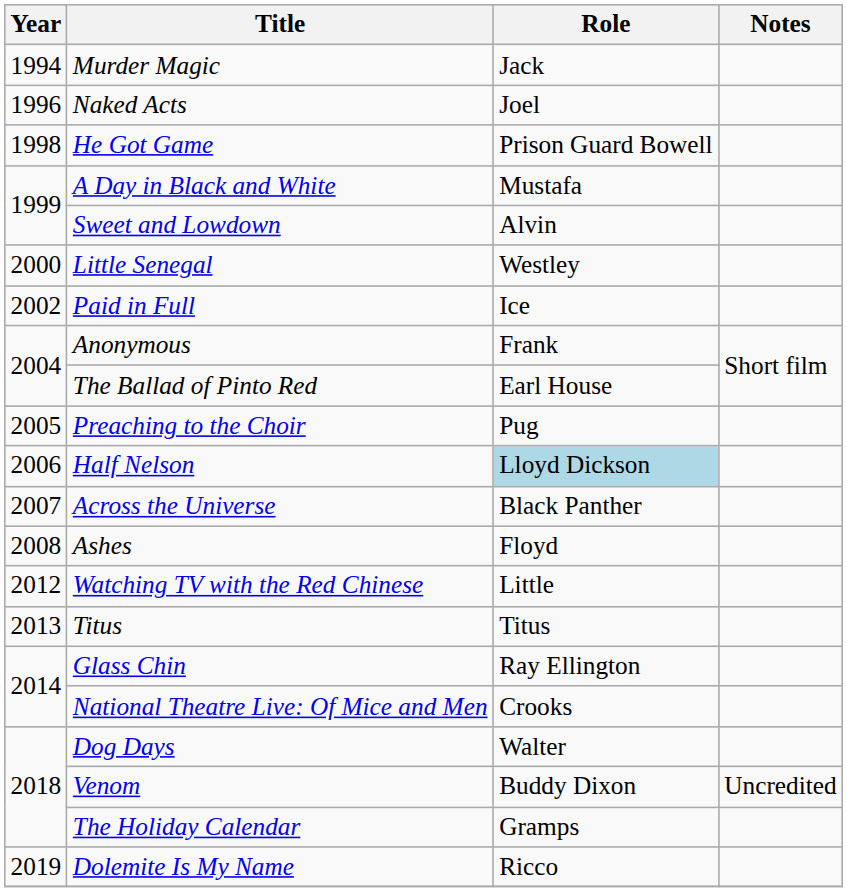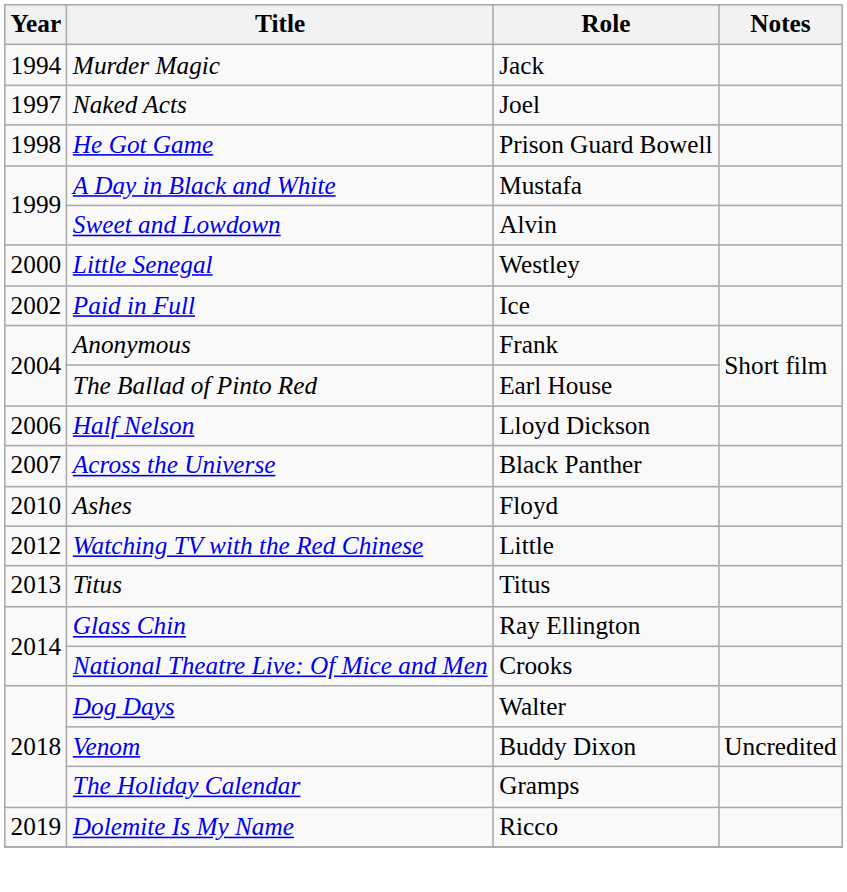Naked Acts | Year: 1996 -> 1997
- row: 2005 | Preaching to the Choir | Pug
Half Nelson | Role: lightblue background -> no background
Ashes | Year: 2008 -> 2010
